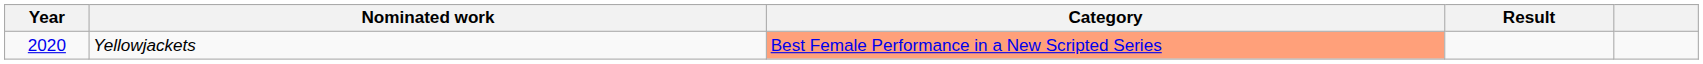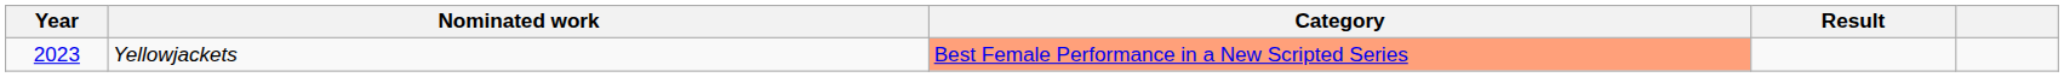Yellowjackets | Year: 2020 -> 2023
